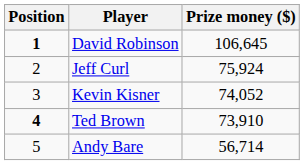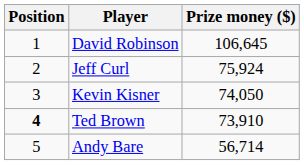David Robinson | Position: bold -> normal
Kevin Kisner | Prize money ($): 74,052 -> 74,050
